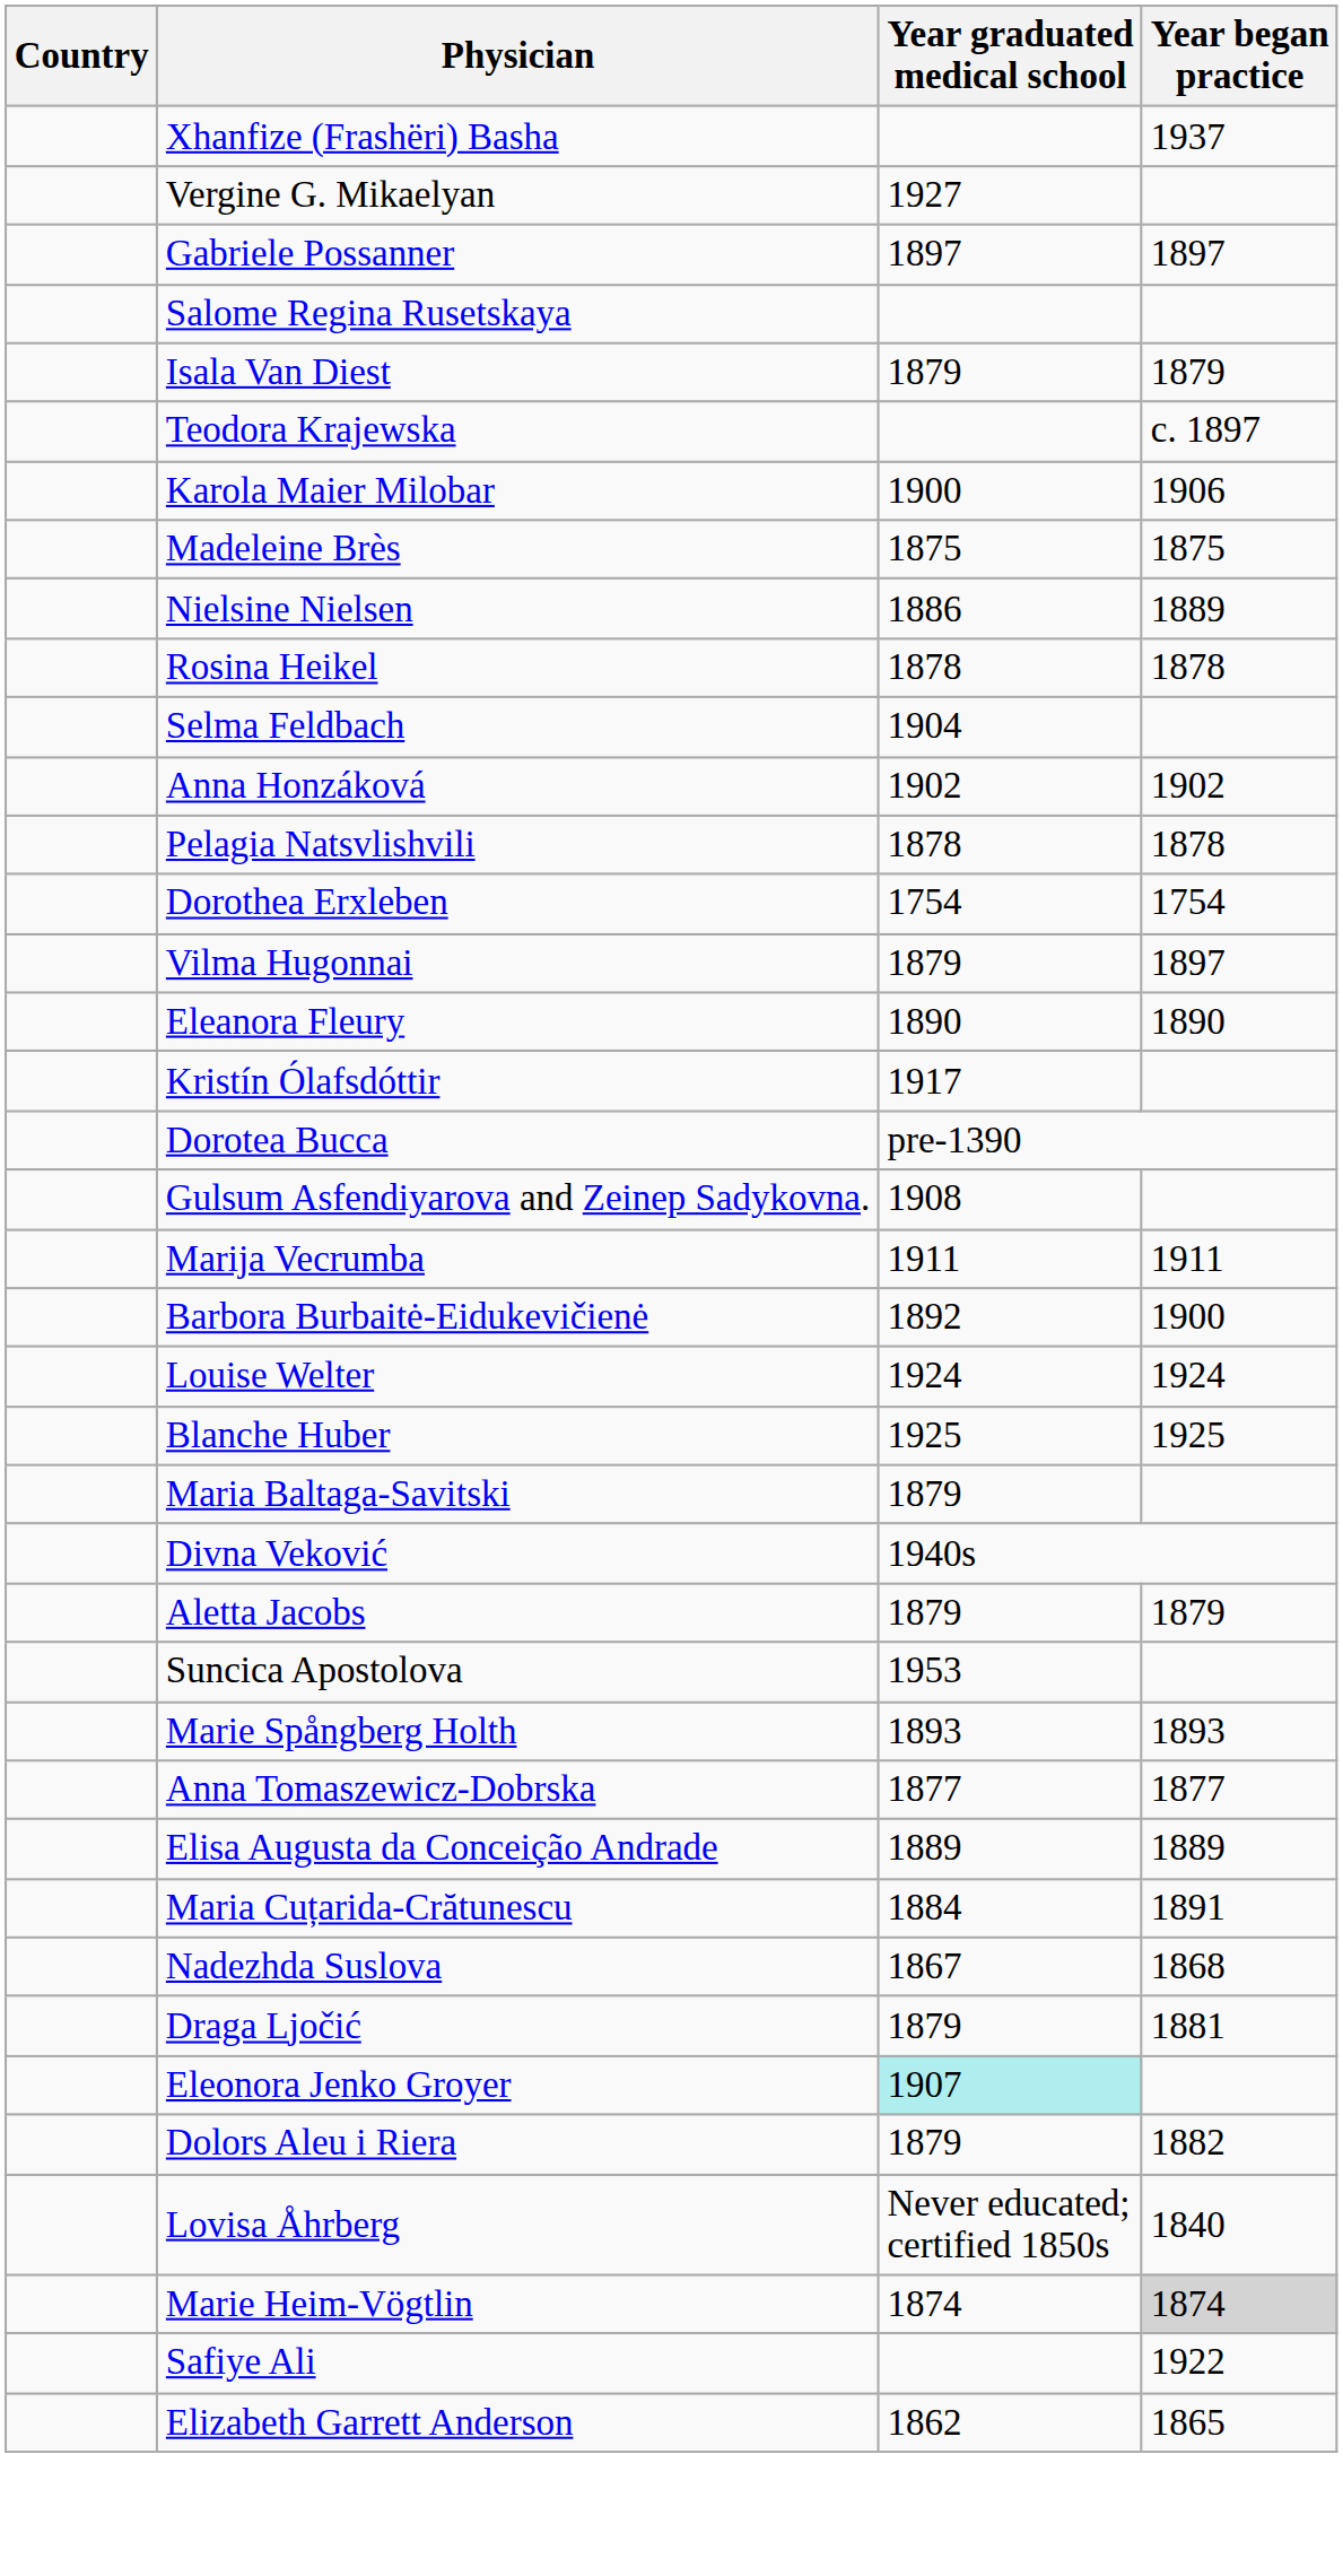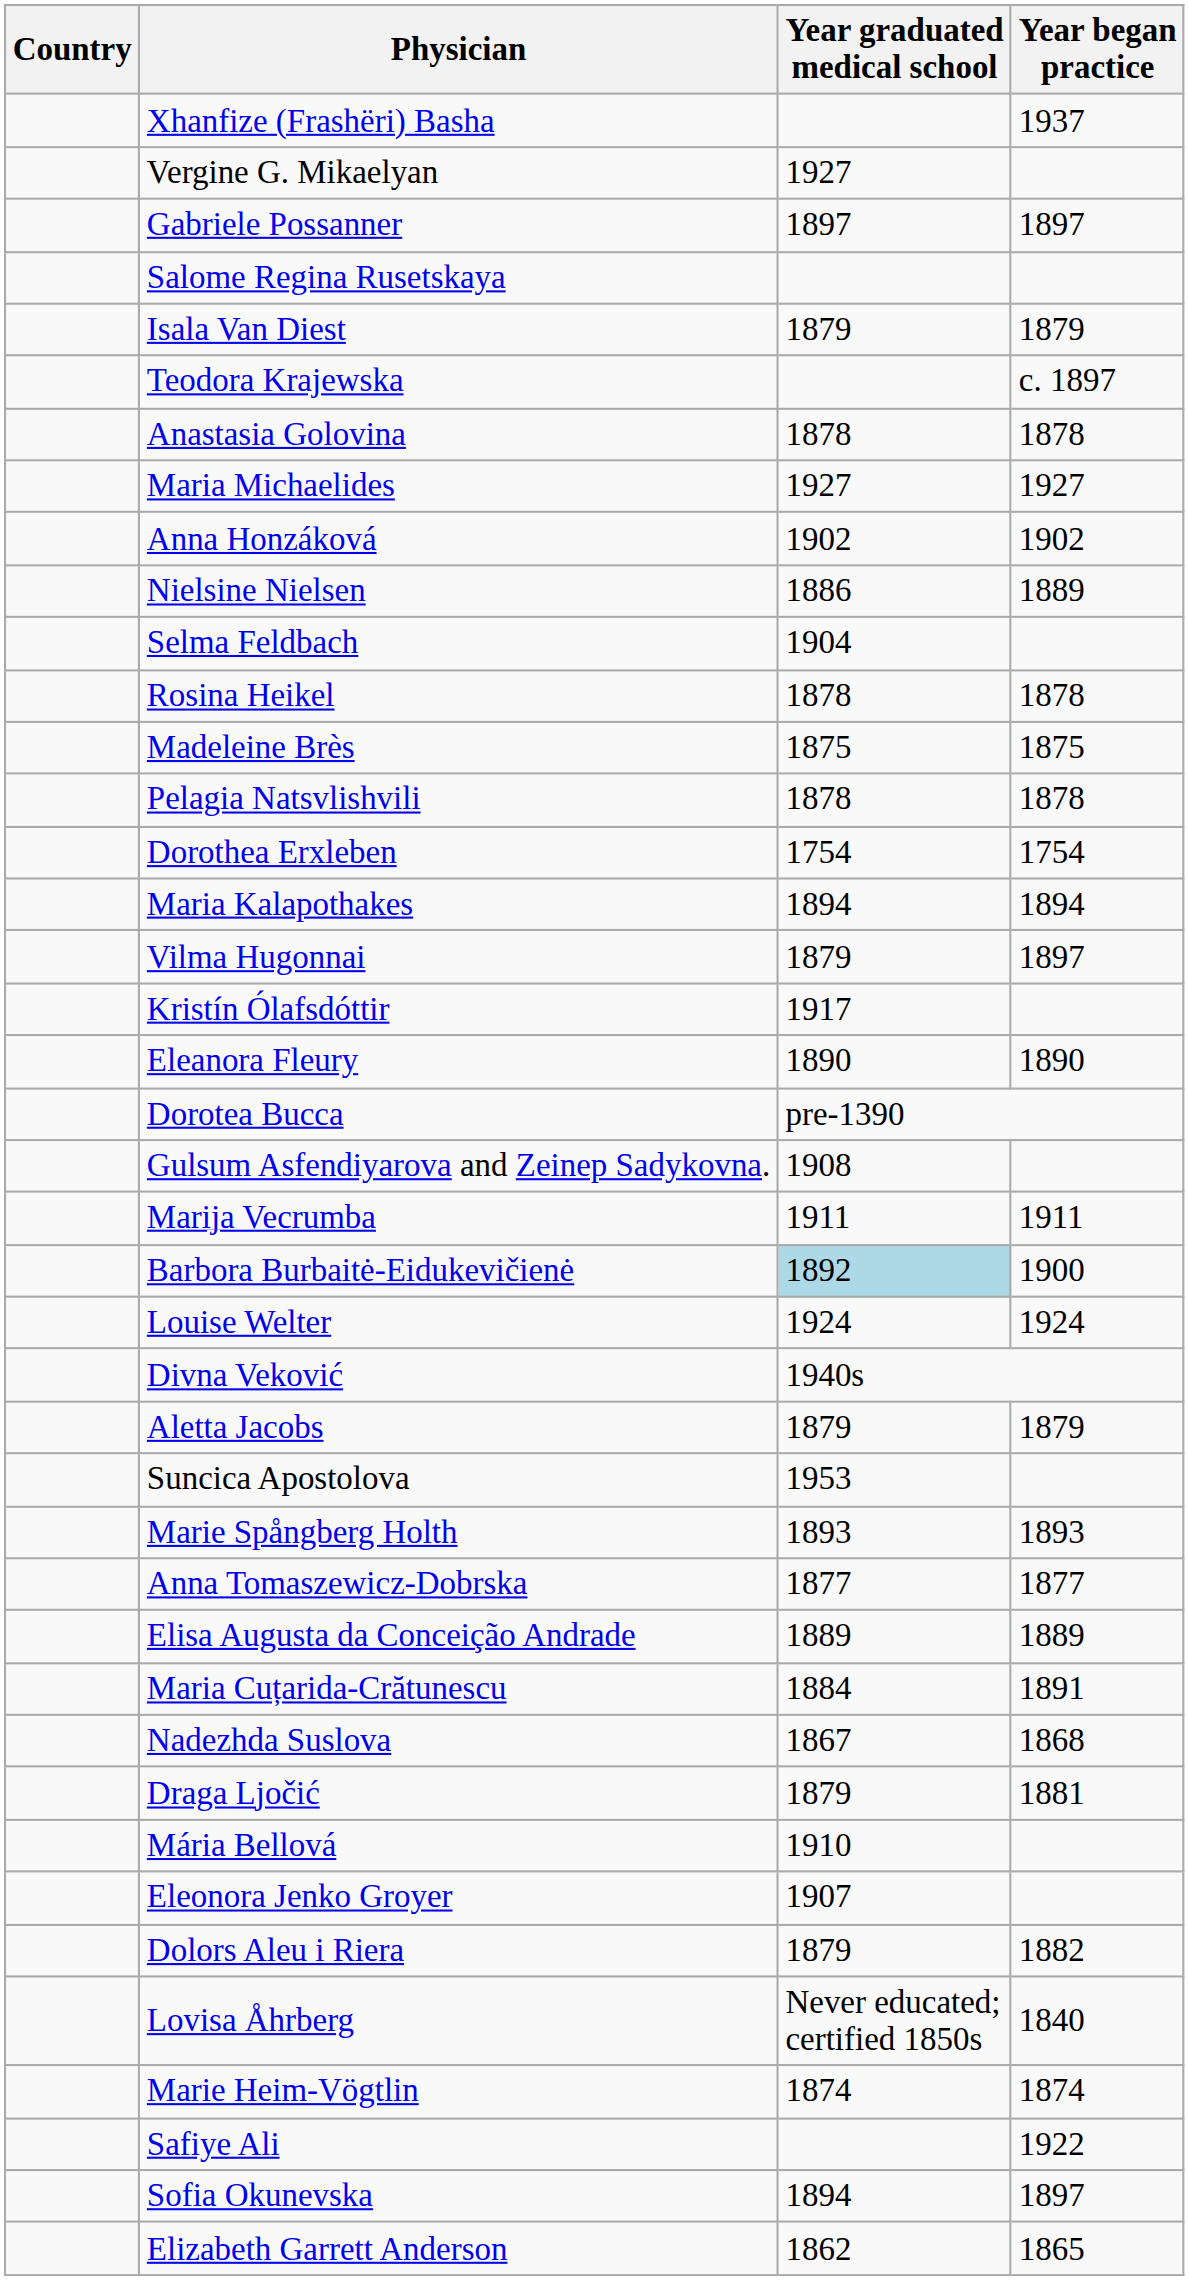+ row: Anastasia Golovina | 1878 | 1878
- row: Karola Maier Milobar | 1900 | 1906
+ row: Maria Michaelides | 1927 | 1927
rows swapped: Anna Honzáková <-> Madeleine Brès
rows swapped: Selma Feldbach <-> Rosina Heikel
+ row: Maria Kalapothakes | 1894 | 1894
rows swapped: Kristín Ólafsdóttir <-> Eleanora Fleury
Barbora Burbaitė-Eidukevičienė | Year graduated medical school: no background -> lightblue background
- row: Blanche Huber | 1925 | 1925
- row: Maria Baltaga-Savitski | 1879
+ row: Mária Bellová | 1910
Eleonora Jenko Groyer | Year graduated medical school: paleturquoise background -> no background
Marie Heim-Vögtlin | Year began practice: lightgrey background -> no background
+ row: Sofia Okunevska | 1894 | 1897
